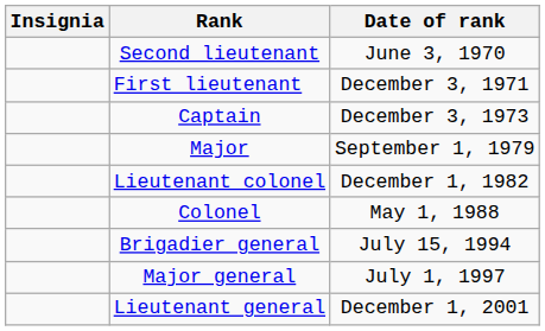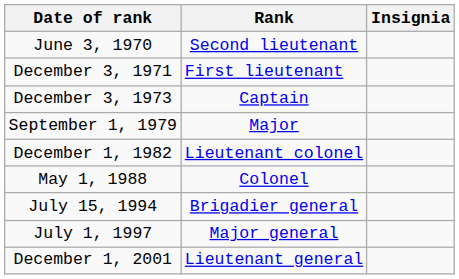columns swapped: Insignia <-> Date of rank
